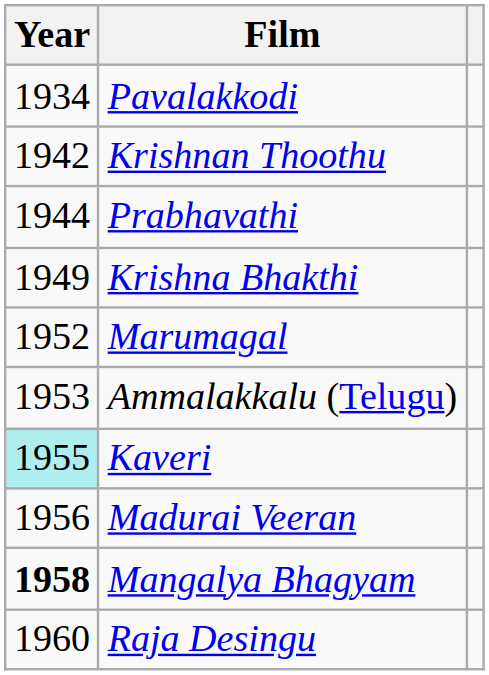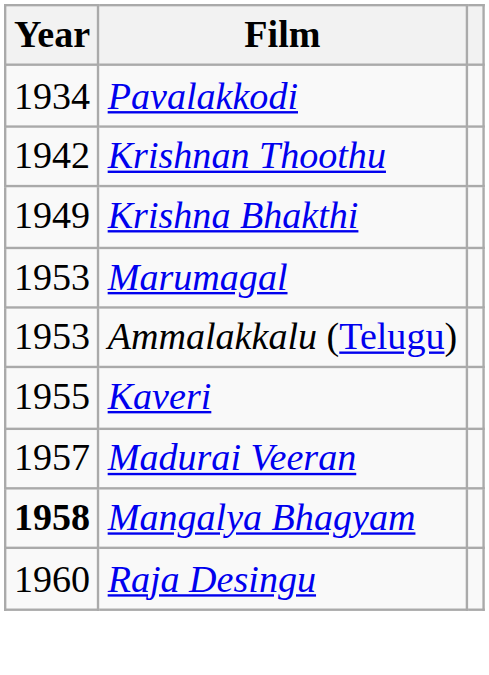- row: 1944 | Prabhavathi
Marumagal | Year: 1952 -> 1953
Kaveri | Year: paleturquoise background -> no background
Madurai Veeran | Year: 1956 -> 1957
